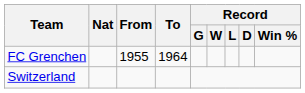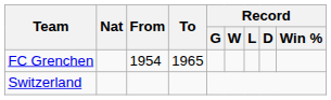FC Grenchen | From: 1955 -> 1954
FC Grenchen | To: 1964 -> 1965
